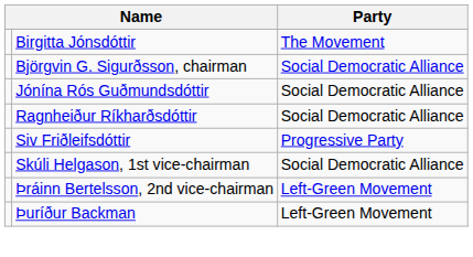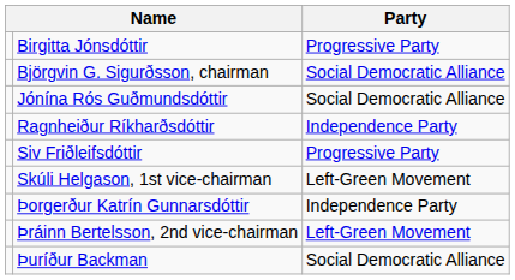Birgitta Jónsdóttir | Party: The Movement -> Progressive Party
Ragnheiður Ríkharðsdóttir | Party: Social Democratic Alliance -> Independence Party
Skúli Helgason, 1st vice-chairman | Party: Social Democratic Alliance -> Left-Green Movement
+ row: Þorgerður Katrín Gunnarsdóttir | Independence Party
Þuríður Backman | Party: Left-Green Movement -> Social Democratic Alliance
